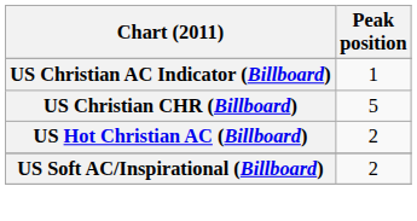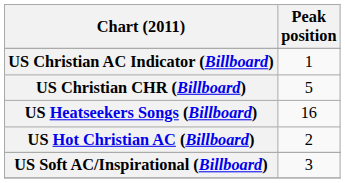+ row: US Heatseekers Songs (Billboard) | 16
US Soft AC/Inspirational (Billboard) | Peak position: 2 -> 3
